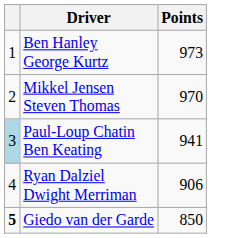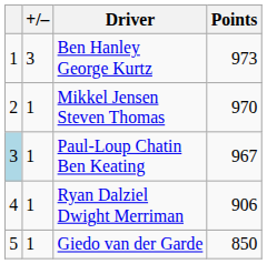+ column: +/– | 3 | 1 | 1 | 1 | 1
Paul-Loup Chatin Ben Keating | Points: 941 -> 967
Giedo van der Garde | column 1: bold -> normal
